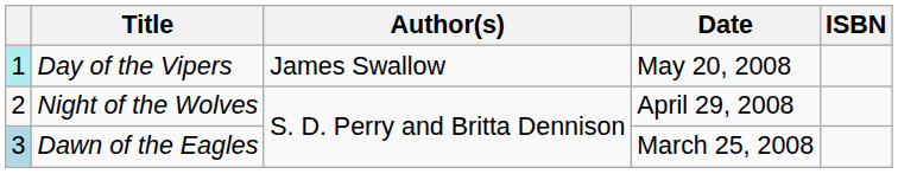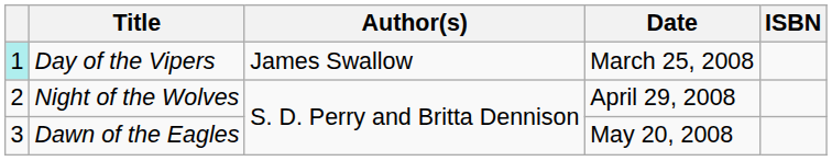Day of the Vipers | Date: May 20, 2008 -> March 25, 2008
Dawn of the Eagles | column 1: lightblue background -> no background
Dawn of the Eagles | Date: March 25, 2008 -> May 20, 2008
